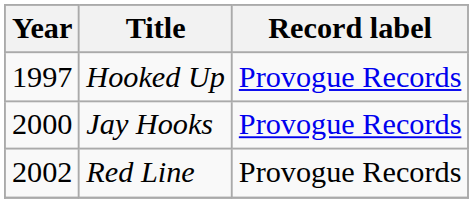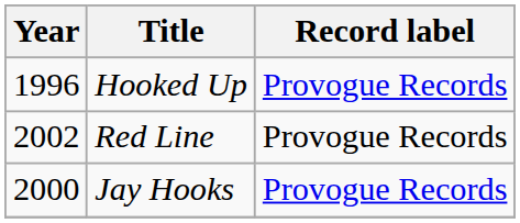Hooked Up | Year: 1997 -> 1996
rows swapped: Jay Hooks <-> Red Line
